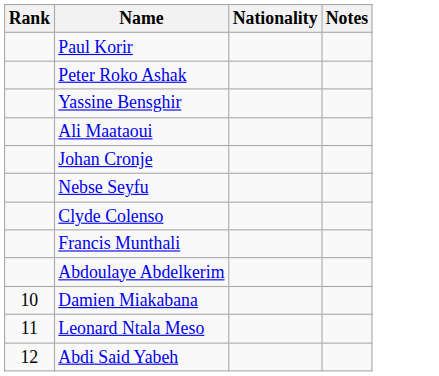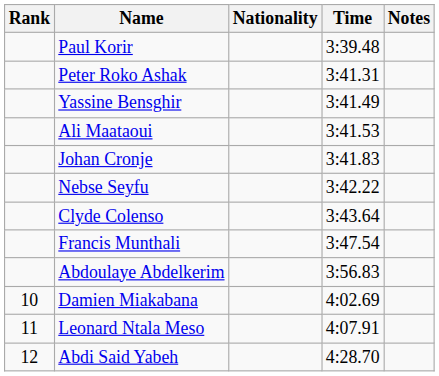+ column: Time | 3:39.48 | 3:41.31 | 3:41.49 | 3:41.53 | 3:41.83 | 3:42.22 | 3:43.64 | 3:47.54 | 3:56.83 | 4:02.69 | 4:07.91 | 4:28.70
